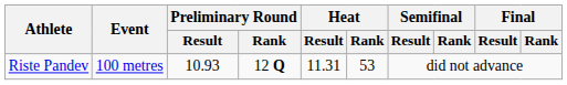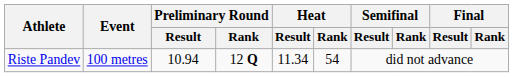Riste Pandev | Preliminary Round / Result: 10.93 -> 10.94
Riste Pandev | Heat / Result: 11.31 -> 11.34
Riste Pandev | Heat / Rank: 53 -> 54
